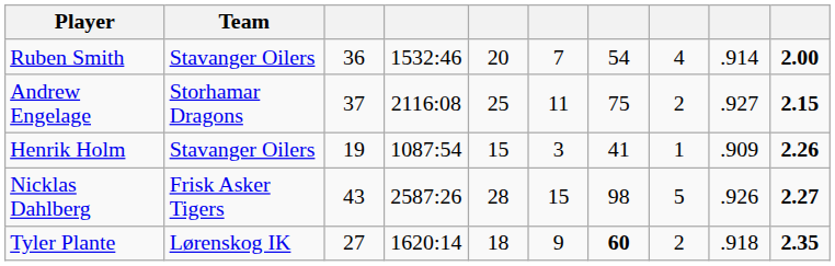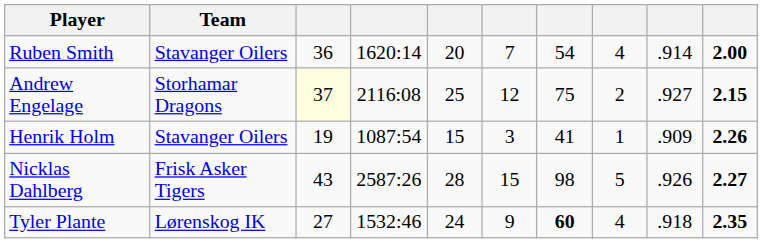Ruben Smith | column 4: 1532:46 -> 1620:14
Andrew Engelage | column 3: no background -> lightyellow background
Andrew Engelage | column 6: 11 -> 12
Tyler Plante | column 4: 1620:14 -> 1532:46
Tyler Plante | column 5: 18 -> 24
Tyler Plante | column 8: 2 -> 4
